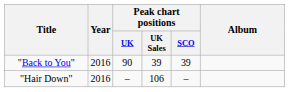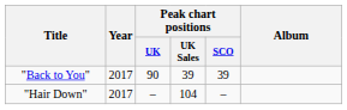"Back to You" | Year: 2016 -> 2017
"Hair Down" | Year: 2016 -> 2017
"Hair Down" | Peak chart positions / UK Sales: 106 -> 104
